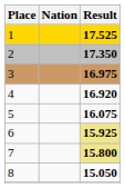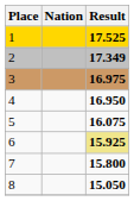2 | Result: 17.350 -> 17.349
4 | Result: 16.920 -> 16.950
7 | Result: khaki background -> no background
